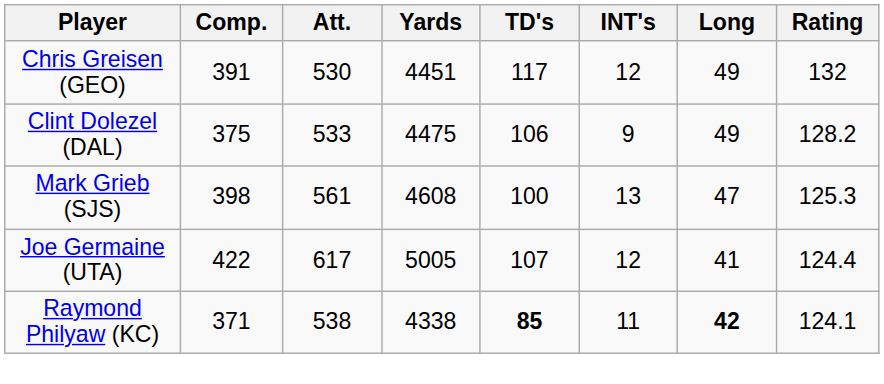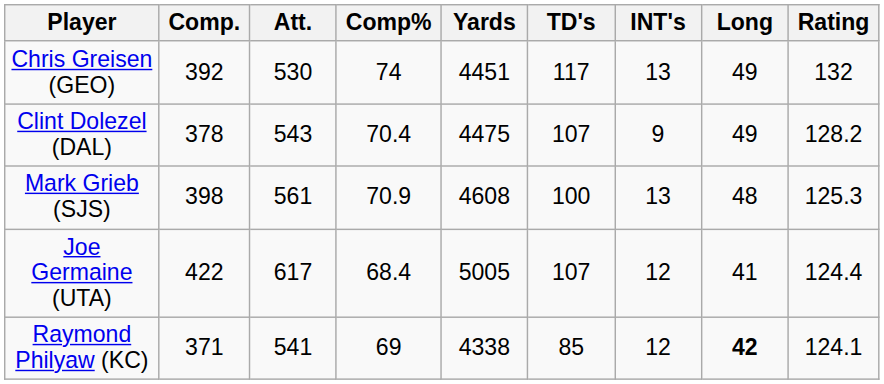+ column: Comp% | 74 | 70.4 | 70.9 | 68.4 | 69
Chris Greisen (GEO) | Comp.: 391 -> 392
Chris Greisen (GEO) | INT's: 12 -> 13
Clint Dolezel (DAL) | Comp.: 375 -> 378
Clint Dolezel (DAL) | Att.: 533 -> 543
Clint Dolezel (DAL) | TD's: 106 -> 107
Mark Grieb (SJS) | Long: 47 -> 48
Raymond Philyaw (KC) | Att.: 538 -> 541
Raymond Philyaw (KC) | TD's: bold -> normal
Raymond Philyaw (KC) | INT's: 11 -> 12
